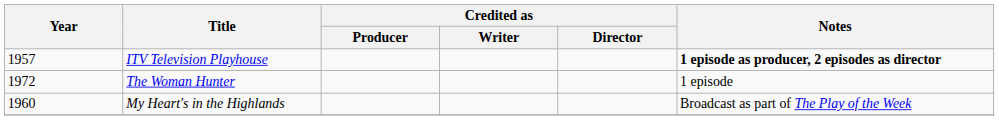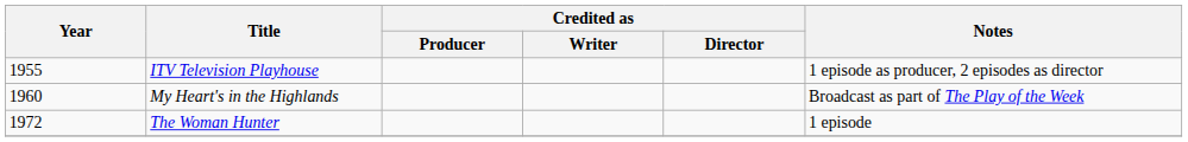ITV Television Playhouse | Year: 1957 -> 1955
ITV Television Playhouse | Notes: bold -> normal
rows swapped: My Heart's in the Highlands <-> The Woman Hunter
